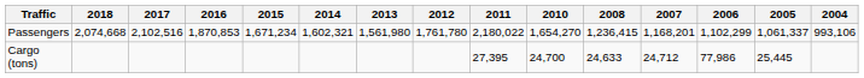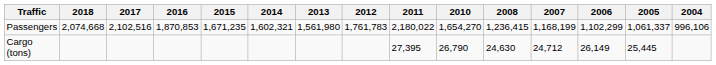Passengers | 2015: 1,671,234 -> 1,671,235
Passengers | 2012: 1,761,780 -> 1,761,783
Passengers | 2007: 1,168,201 -> 1,168,199
Passengers | 2004: 993,106 -> 996,106
Cargo (tons) | 2010: 24,700 -> 26,790
Cargo (tons) | 2008: 24,633 -> 24,630
Cargo (tons) | 2006: 77,986 -> 26,149
